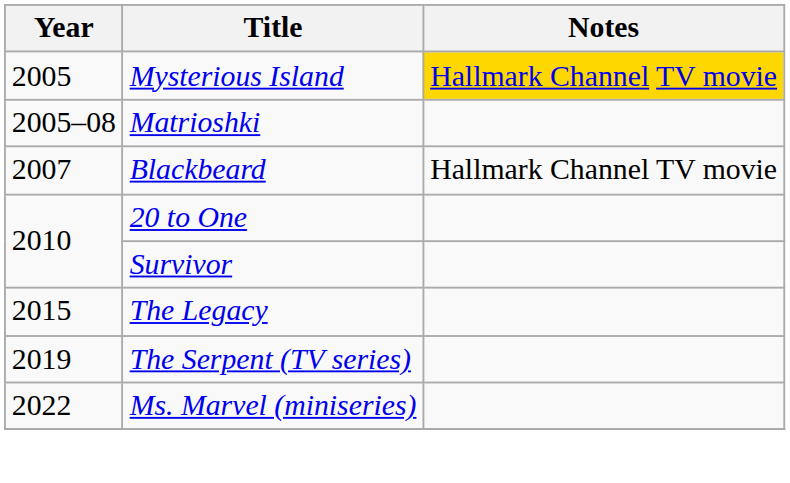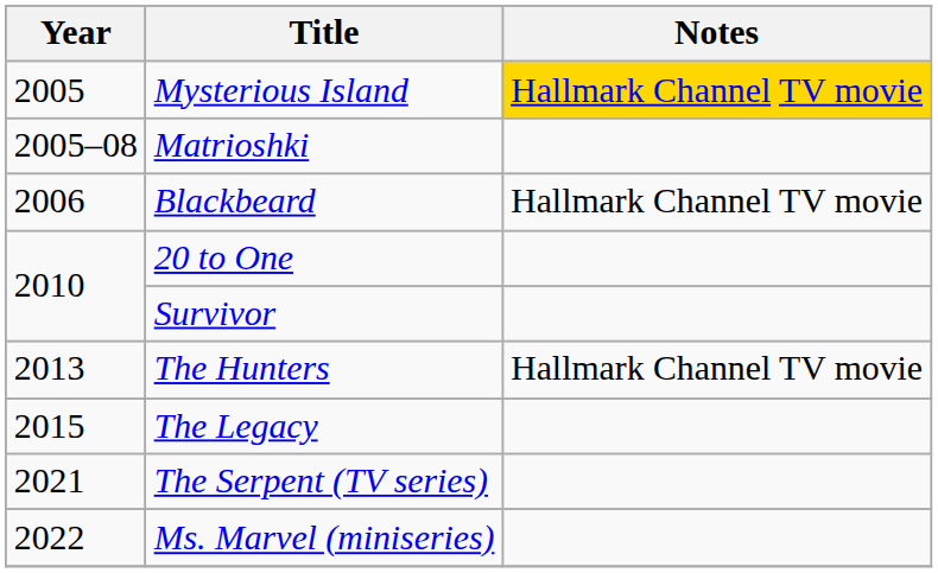Blackbeard | Year: 2007 -> 2006
+ row: 2013 | The Hunters | Hallmark Channel TV movie
The Serpent (TV series) | Year: 2019 -> 2021
